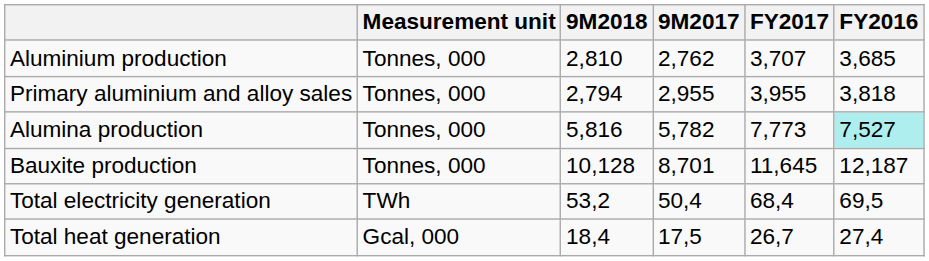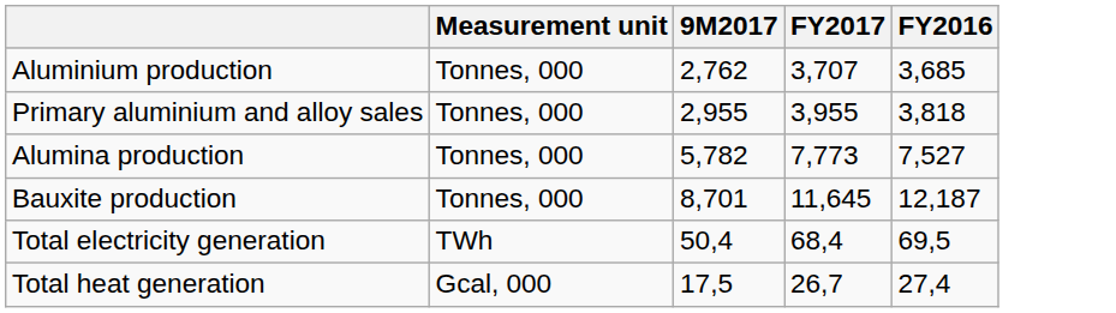- column: 9M2018 | 2,810 | 2,794 | 5,816 | 10,128 | 53,2 | 18,4
Alumina production | FY2016: paleturquoise background -> no background
